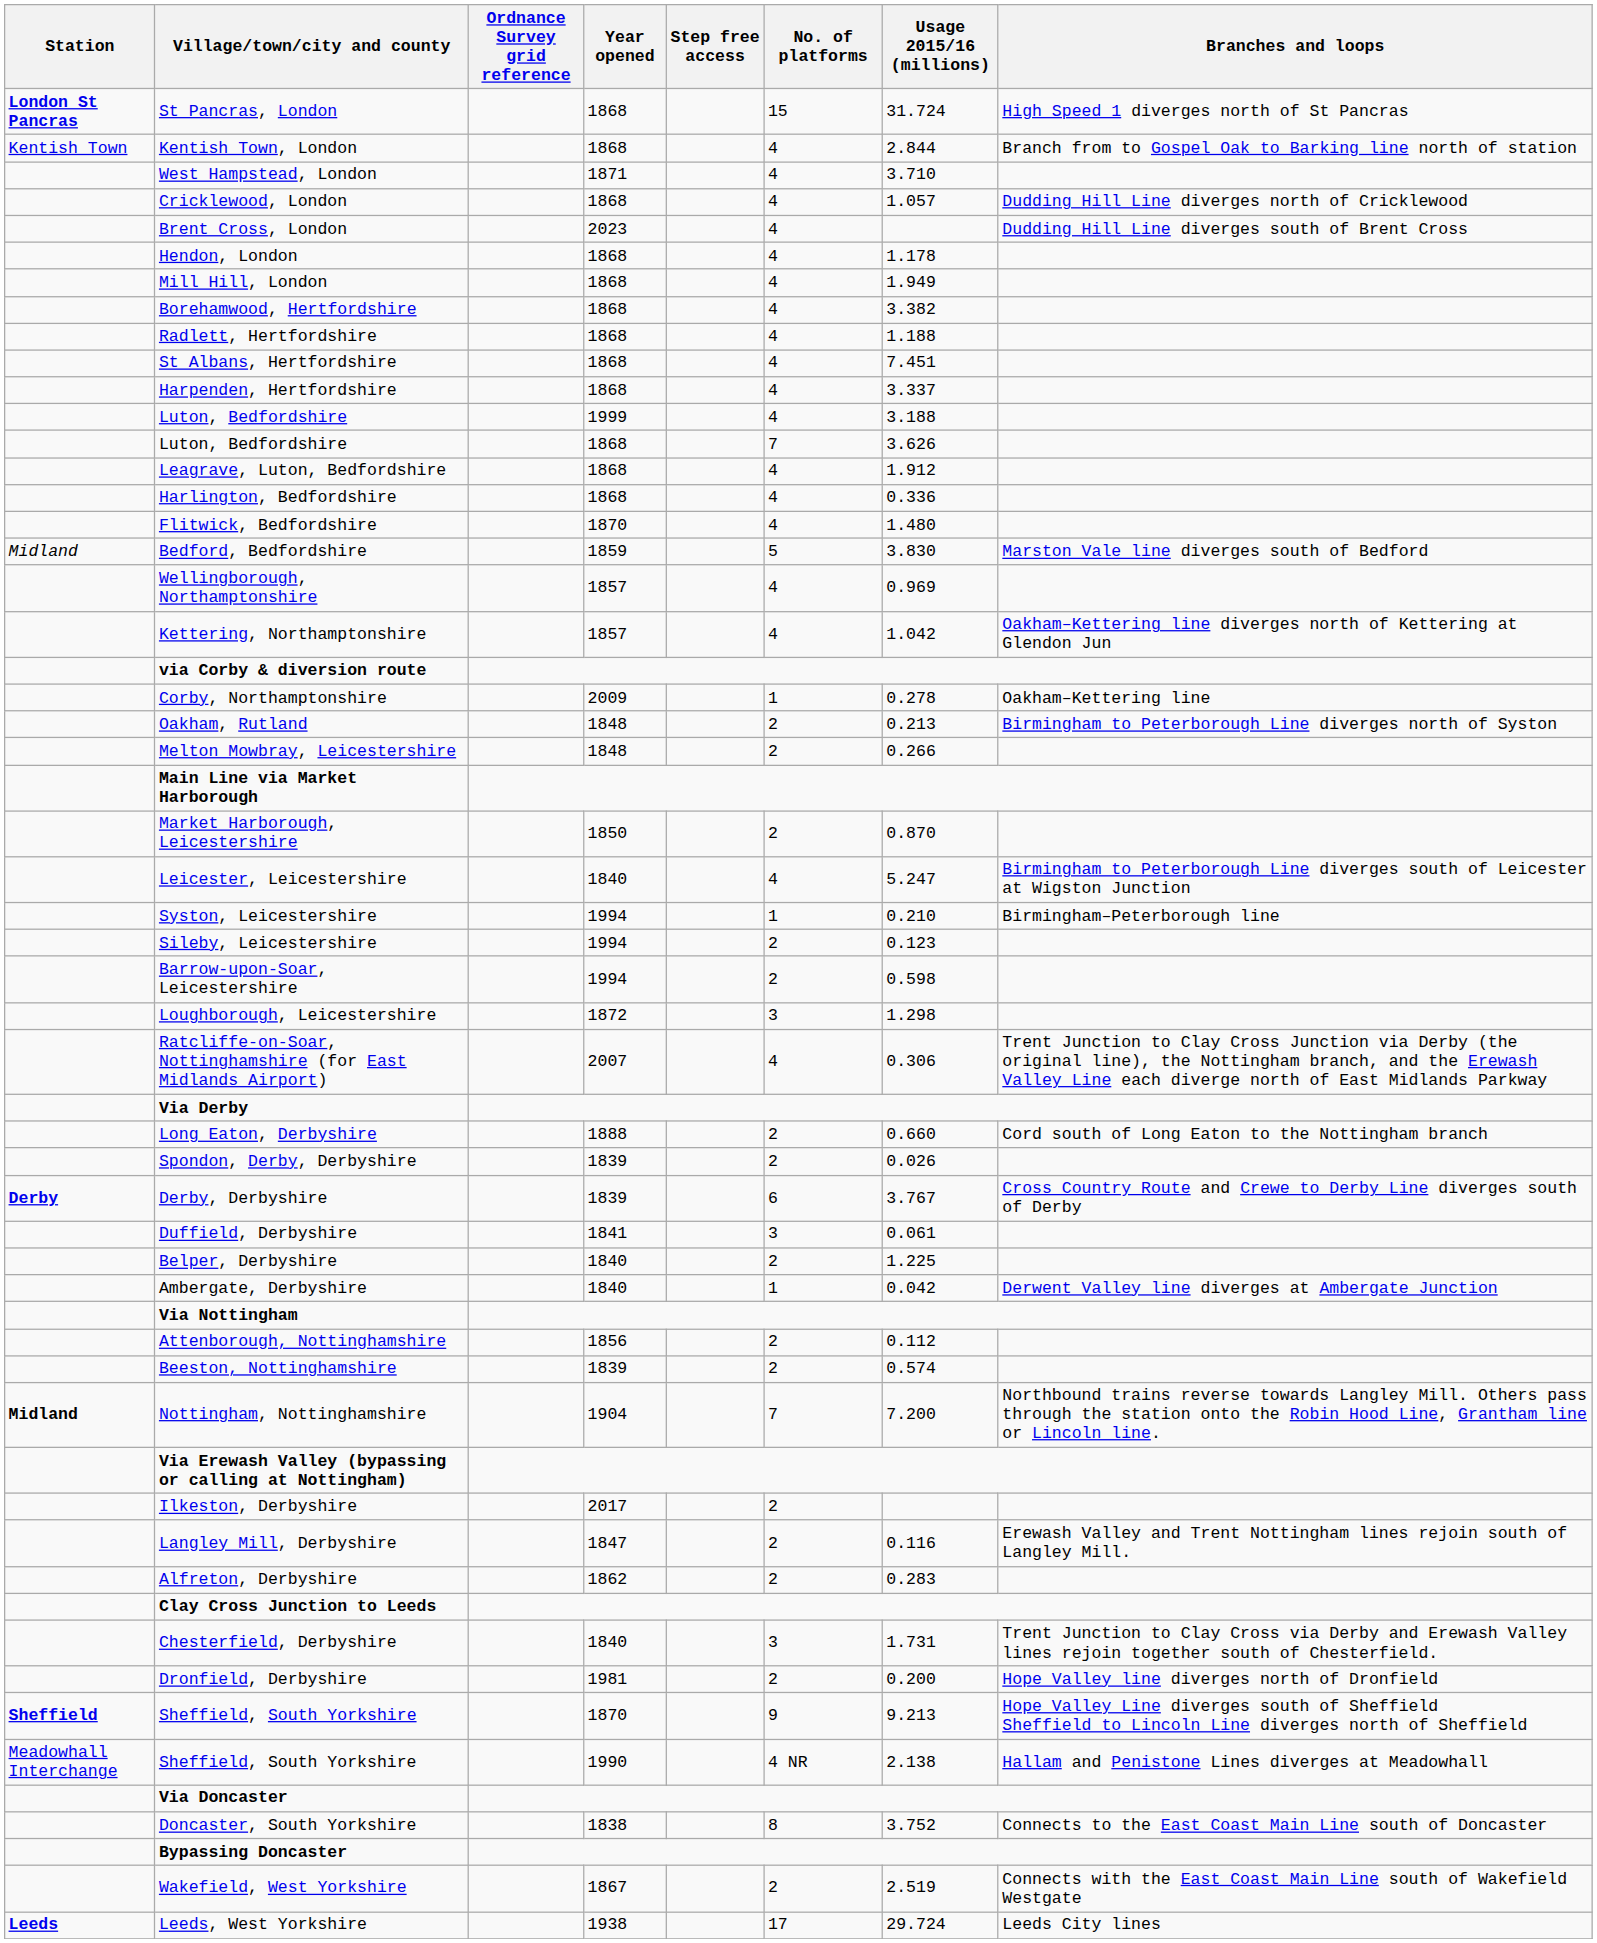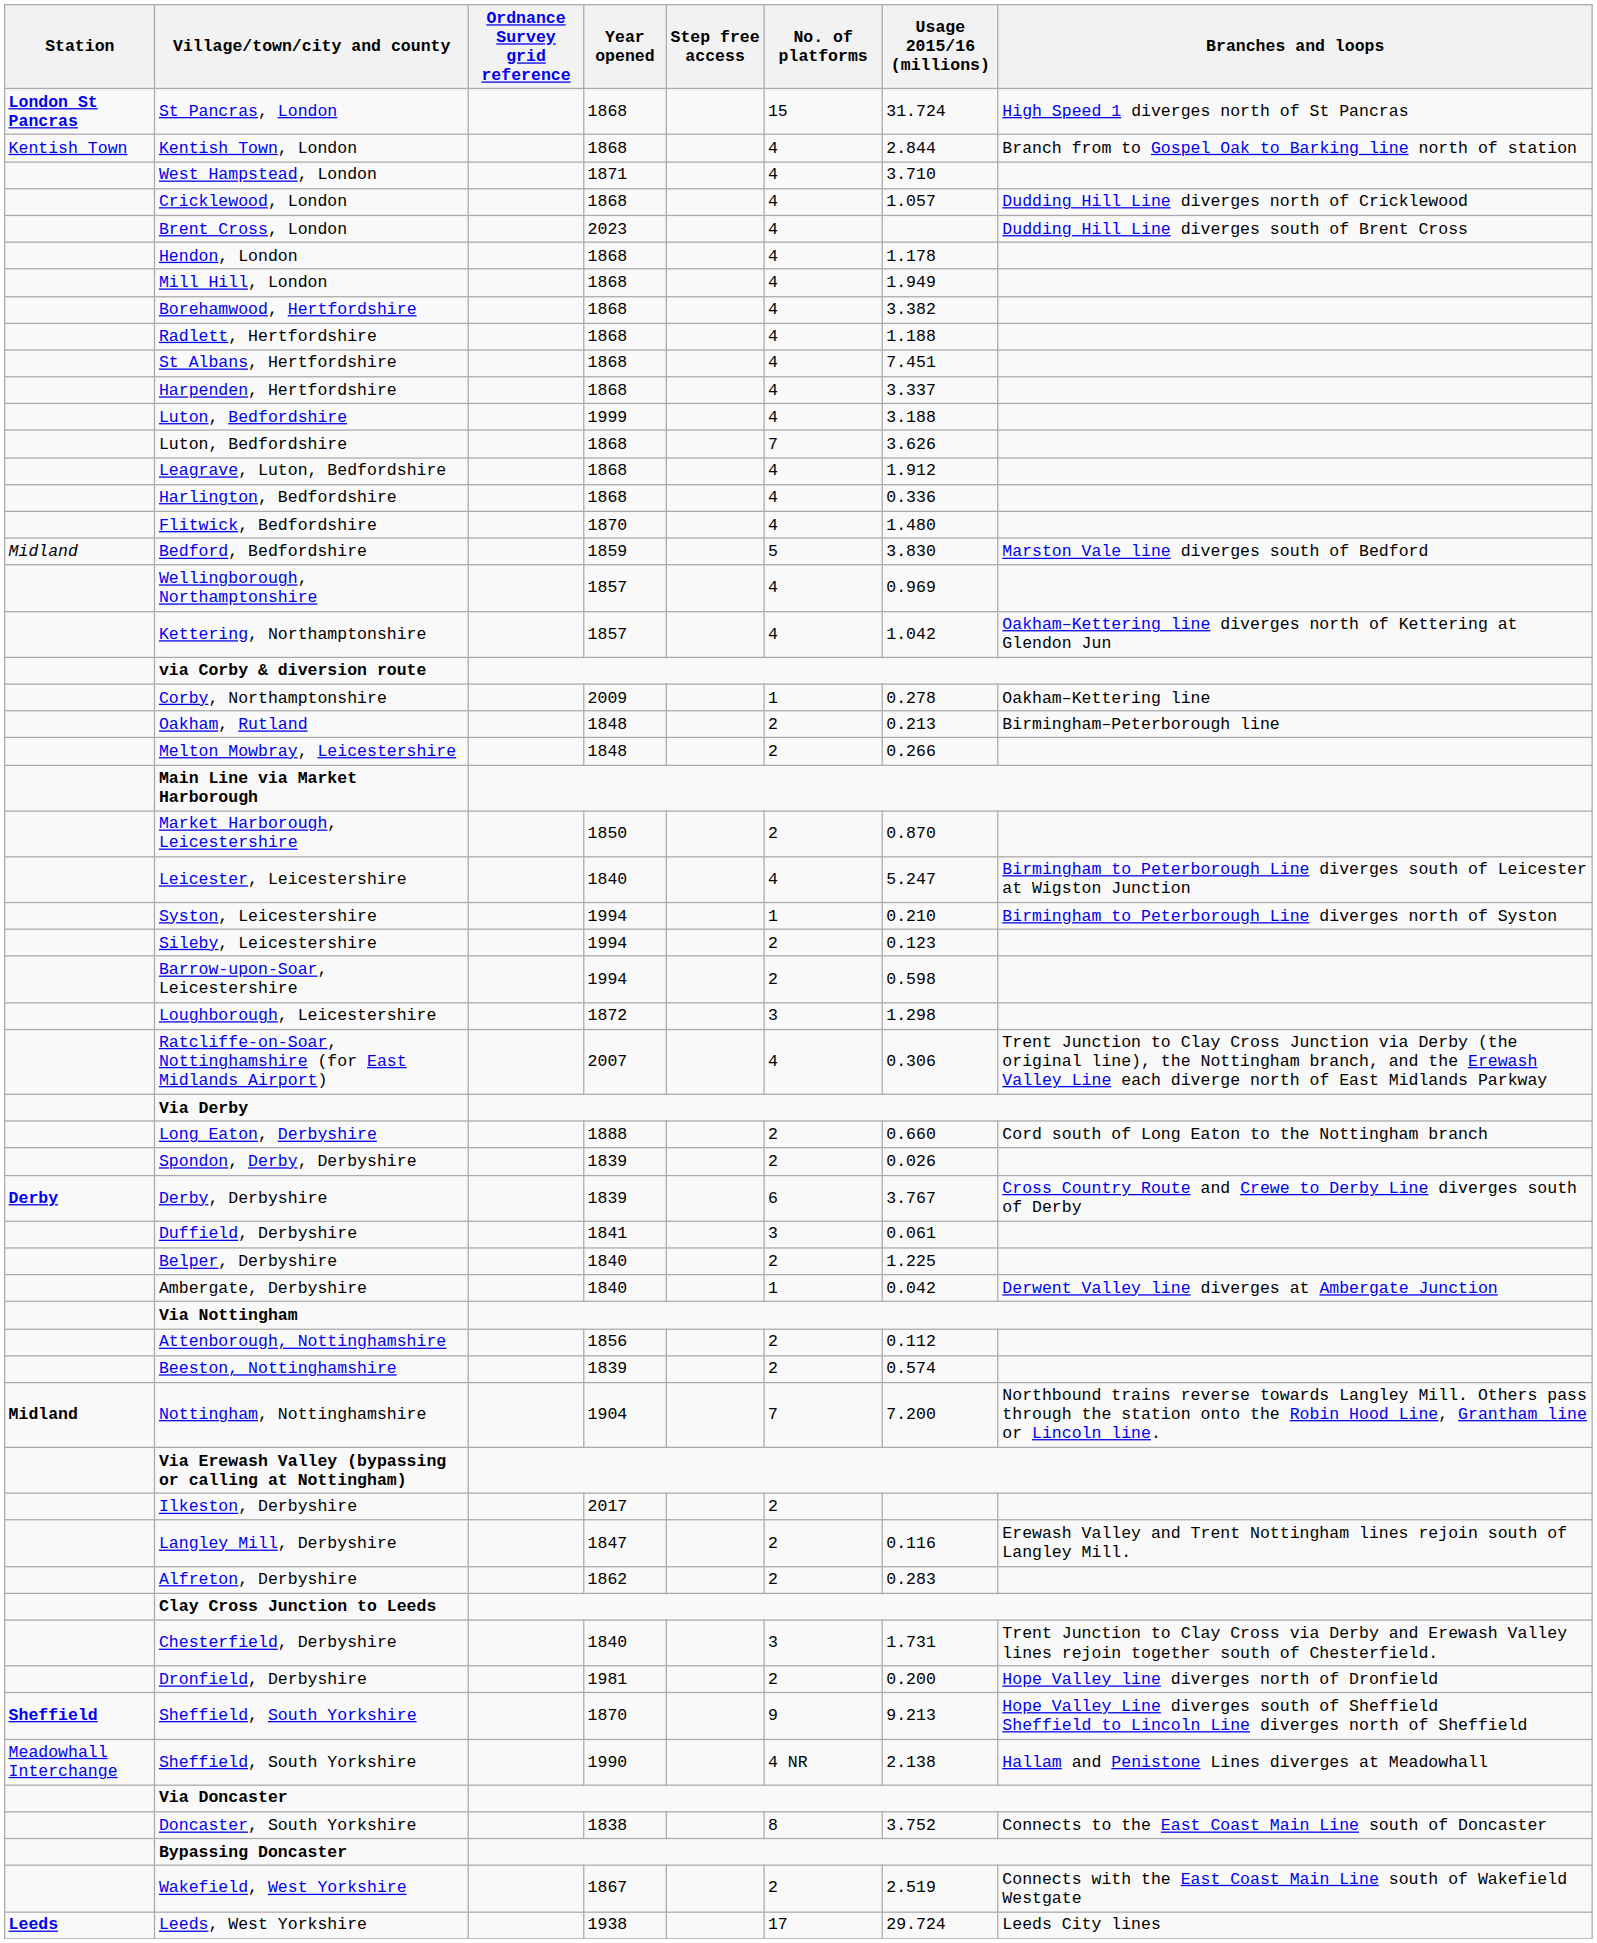Oakham, Rutland | Branches and loops: Birmingham to Peterborough Line diverges north of Syston -> Birmingham–Peterborough line
Syston, Leicestershire | Branches and loops: Birmingham–Peterborough line -> Birmingham to Peterborough Line diverges north of Syston
